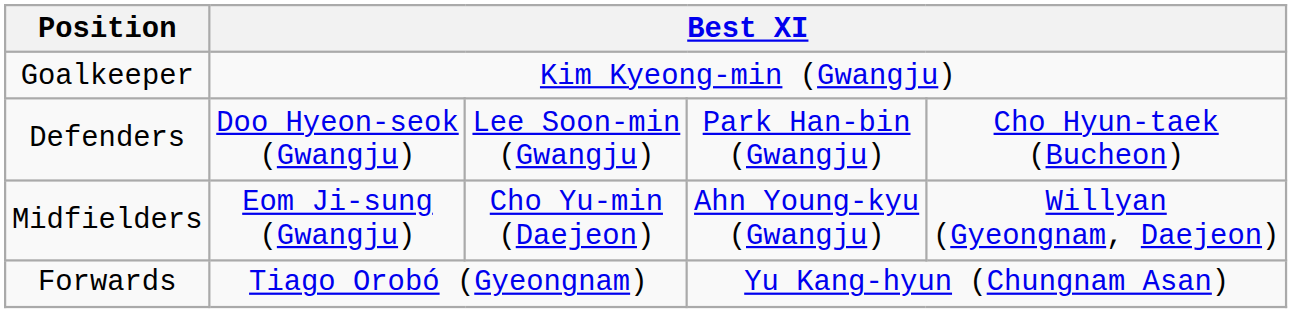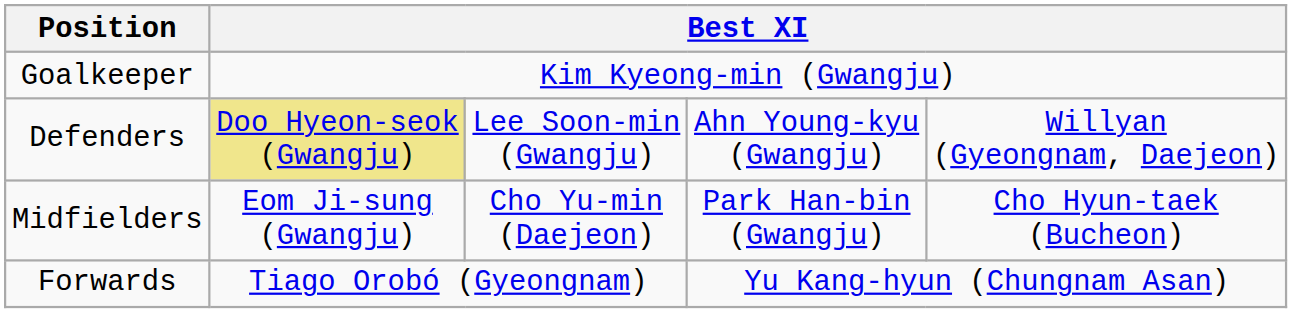Defenders | column 2: no background -> khaki background
Defenders | column 4: Park Han-bin (Gwangju) -> Ahn Young-kyu (Gwangju)
Defenders | column 5: Cho Hyun-taek (Bucheon) -> Willyan (Gyeongnam, Daejeon)
Midfielders | column 4: Ahn Young-kyu (Gwangju) -> Park Han-bin (Gwangju)
Midfielders | column 5: Willyan (Gyeongnam, Daejeon) -> Cho Hyun-taek (Bucheon)
